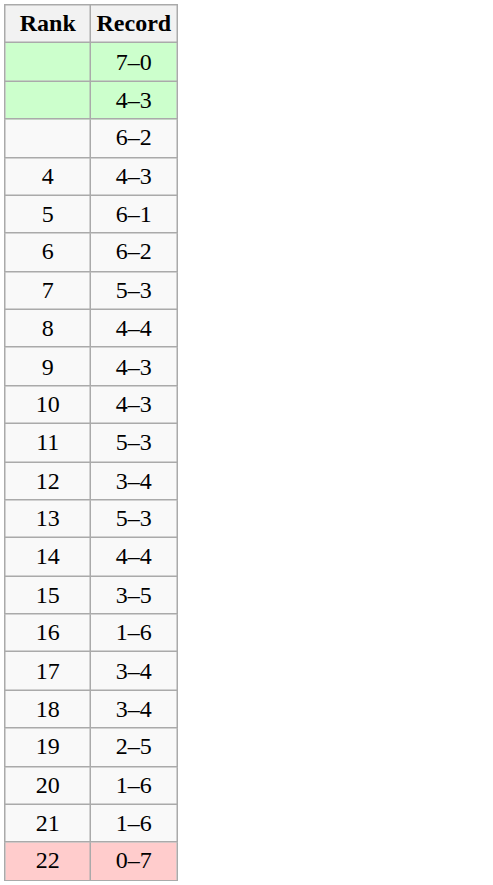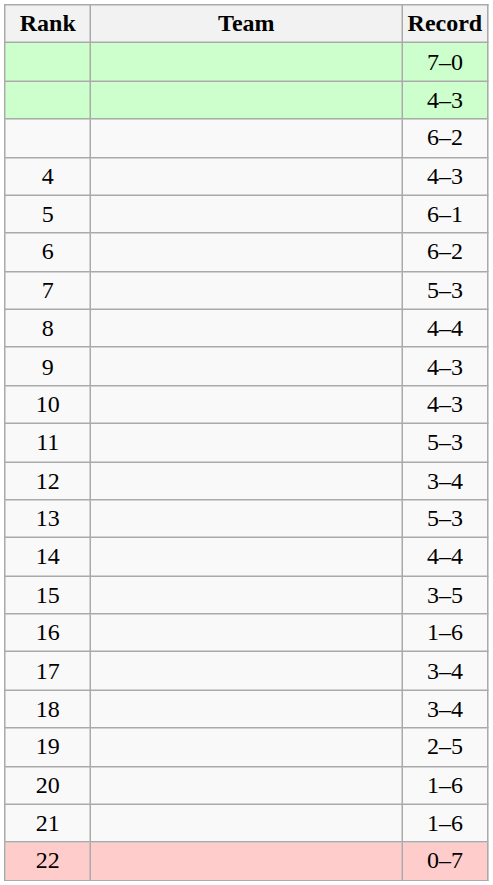+ column: Team
